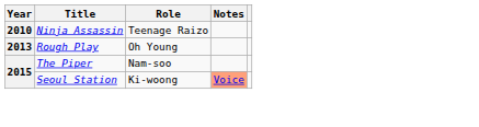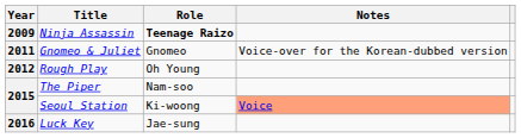Ninja Assassin | Year: 2010 -> 2009
Ninja Assassin | Role: normal -> bold
+ row: 2011 | Gnomeo & Juliet | Gnomeo | Voice-over for the Korean-dubbed version
Rough Play | Year: 2013 -> 2012
+ row: 2016 | Luck Key | Jae-sung
